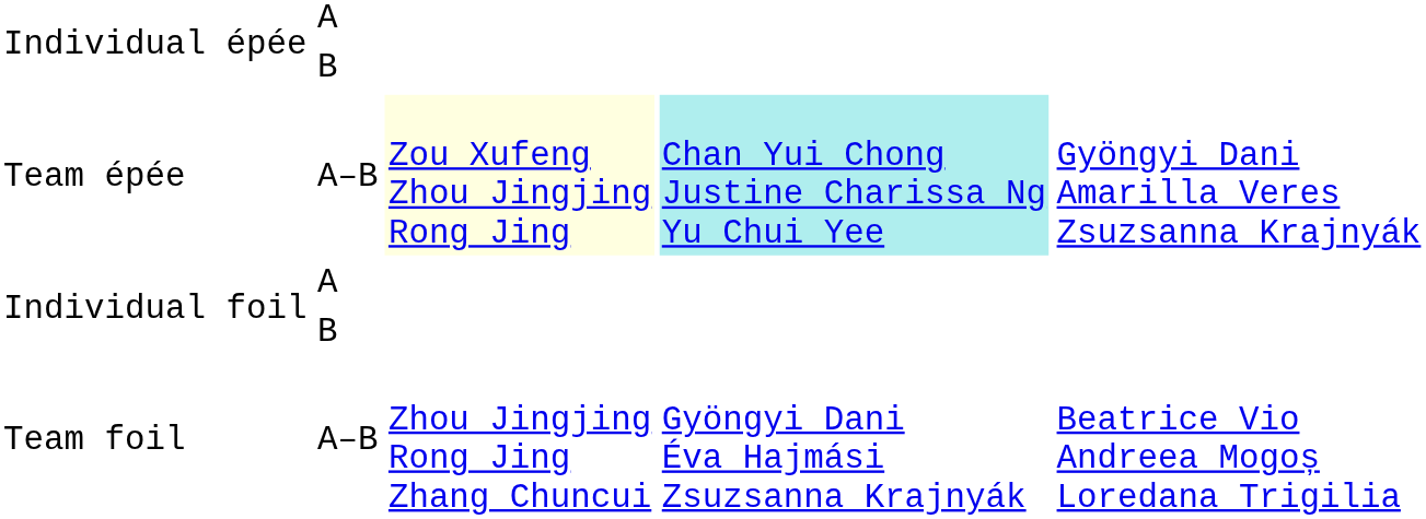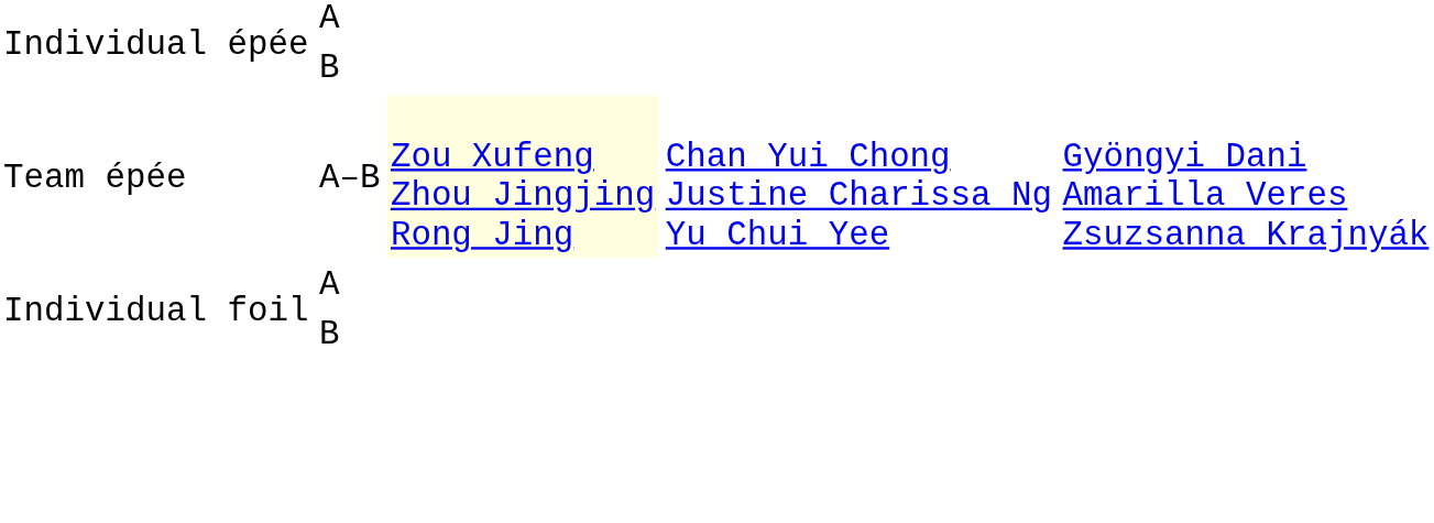Team épée | column 4: paleturquoise background -> no background
- row: Team foil | A–B | Zhou Jingjing Rong Jing Zhang Chuncui | Gyöngyi Dani Éva Hajmási Zsuzsanna Krajnyák | Beatrice Vio Andreea Mogoș Loredana Trigilia
